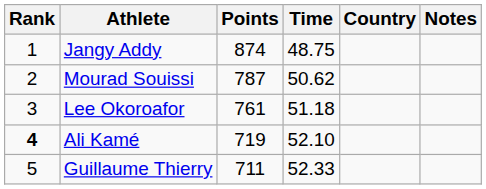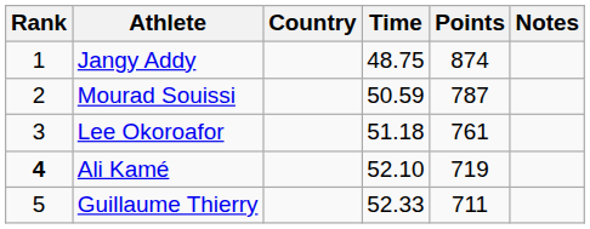columns swapped: Country <-> Points
Mourad Souissi | Time: 50.62 -> 50.59
